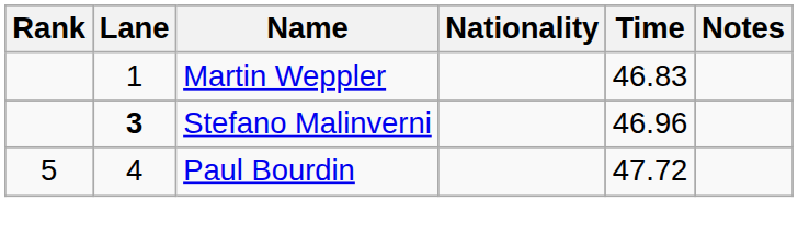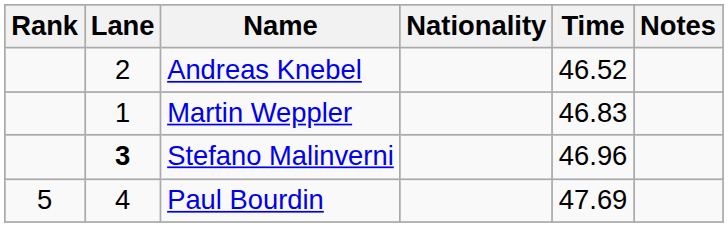+ row: 2 | Andreas Knebel | 46.52
Paul Bourdin | Time: 47.72 -> 47.69
